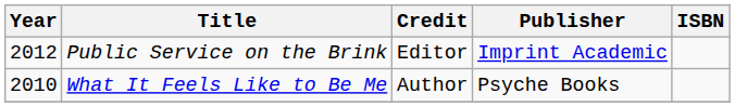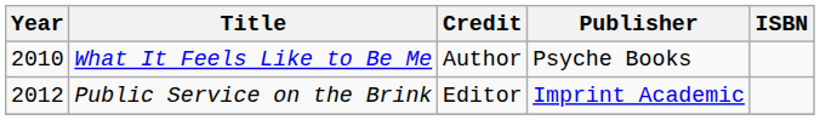rows swapped: What It Feels Like to Be Me <-> Public Service on the Brink
